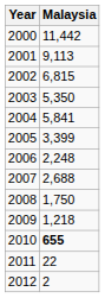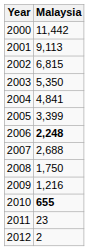2004 | Malaysia: 5,841 -> 4,841
2006 | Malaysia: normal -> bold
2009 | Malaysia: 1,218 -> 1,216
2011 | Malaysia: 22 -> 23
